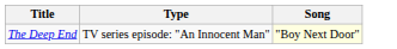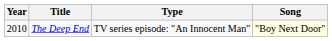+ column: Year | 2010
